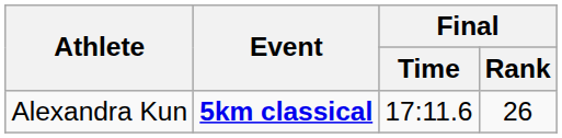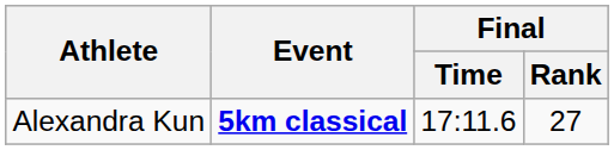Alexandra Kun | Final / Rank: 26 -> 27
